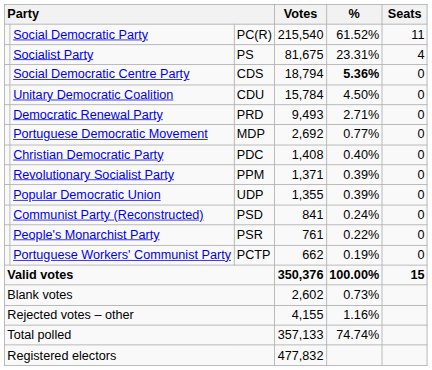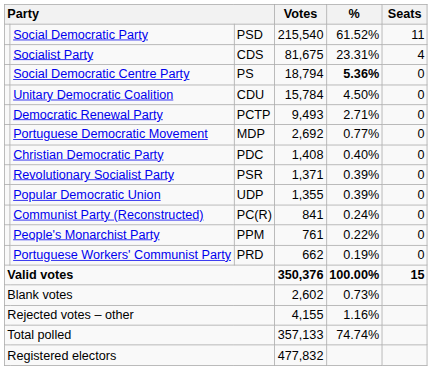Social Democratic Party | column 3: PC(R) -> PSD
Socialist Party | column 3: PS -> CDS
Social Democratic Centre Party | column 3: CDS -> PS
Democratic Renewal Party | column 3: PRD -> PCTP
Revolutionary Socialist Party | column 3: PPM -> PSR
Communist Party (Reconstructed) | column 3: PSD -> PC(R)
People's Monarchist Party | column 3: PSR -> PPM
Portuguese Workers' Communist Party | column 3: PCTP -> PRD
